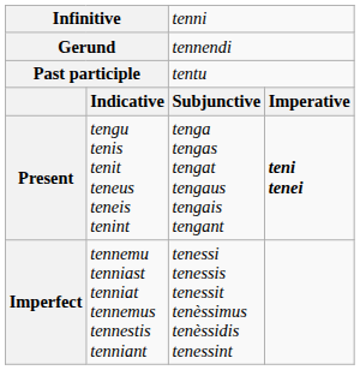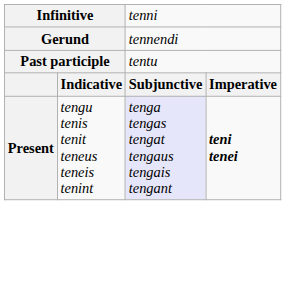Present | column 3: no background -> lavender background
- row: Imperfect | tennemu tenniast tenniat tennemus tennestis tenniant | tenessi tenessis tenessit tenèssimus tenèssidis tenessint
